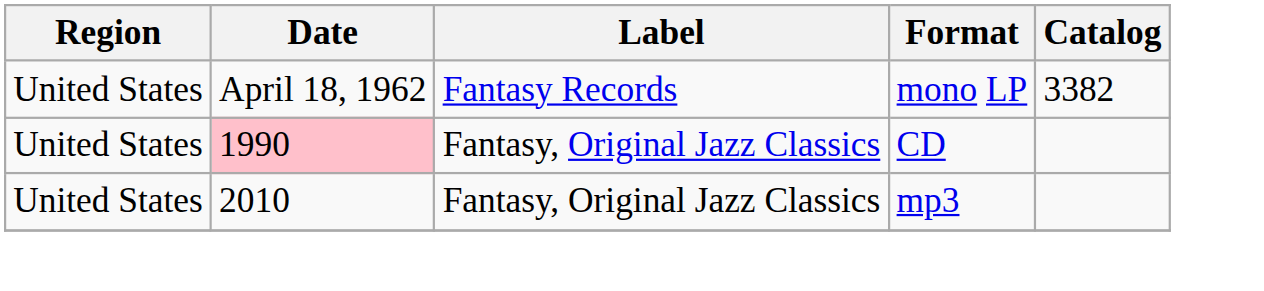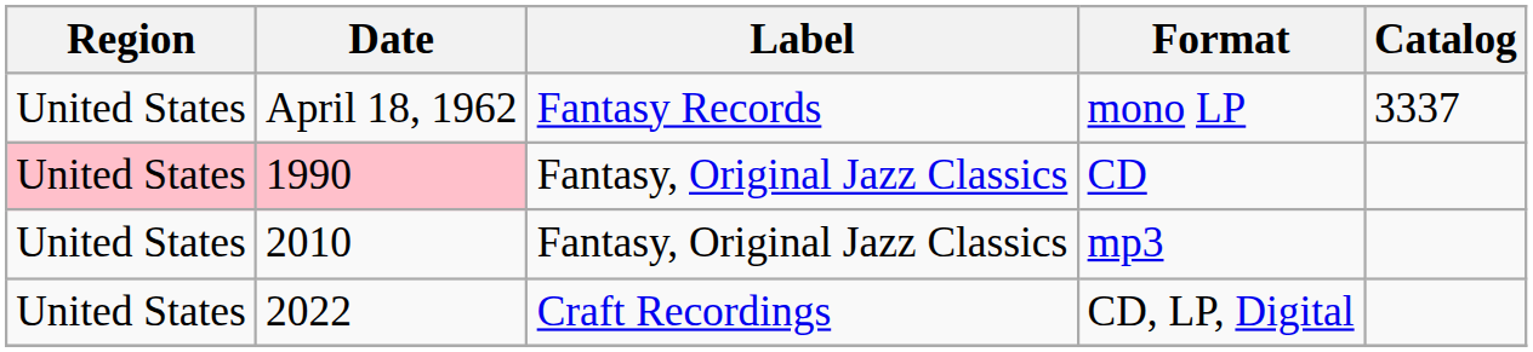mono LP | Catalog: 3382 -> 3337
CD | Region: no background -> pink background
+ row: United States | 2022 | Craft Recordings | CD, LP, Digital
